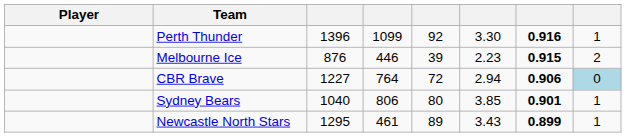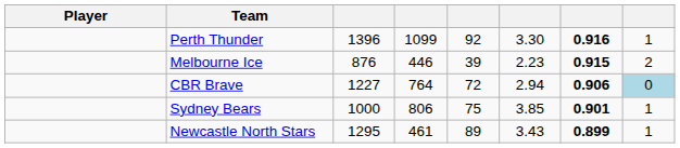Sydney Bears | column 3: 1040 -> 1000
Sydney Bears | column 5: 80 -> 75
